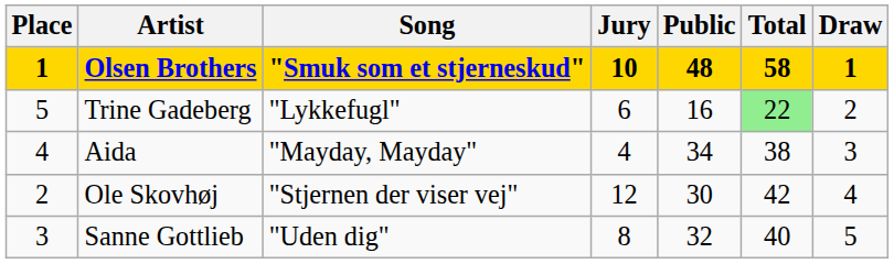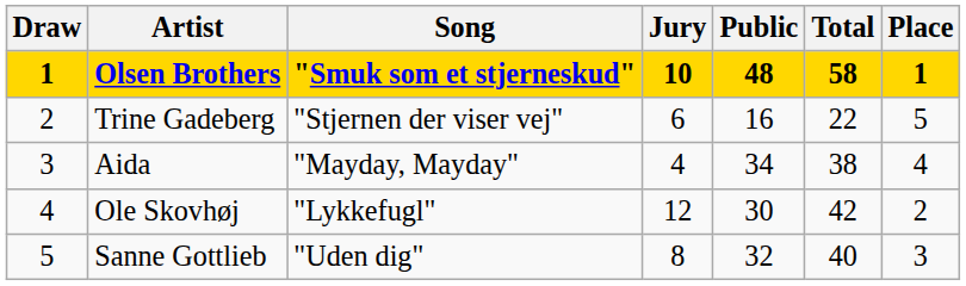columns swapped: Draw <-> Place
Trine Gadeberg | Song: "Lykkefugl" -> "Stjernen der viser vej"
Trine Gadeberg | Total: lightgreen background -> no background
Ole Skovhøj | Song: "Stjernen der viser vej" -> "Lykkefugl"
